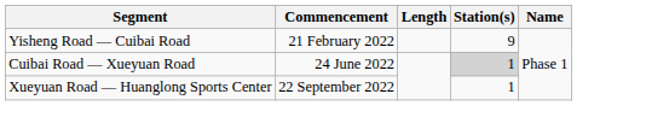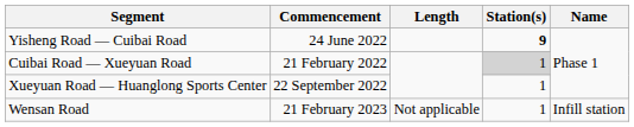Yisheng Road — Cuibai Road | Commencement: 21 February 2022 -> 24 June 2022
Yisheng Road — Cuibai Road | Station(s): normal -> bold
Cuibai Road — Xueyuan Road | Commencement: 24 June 2022 -> 21 February 2022
+ row: Wensan Road | 21 February 2023 | Not applicable | 1 | Infill station
